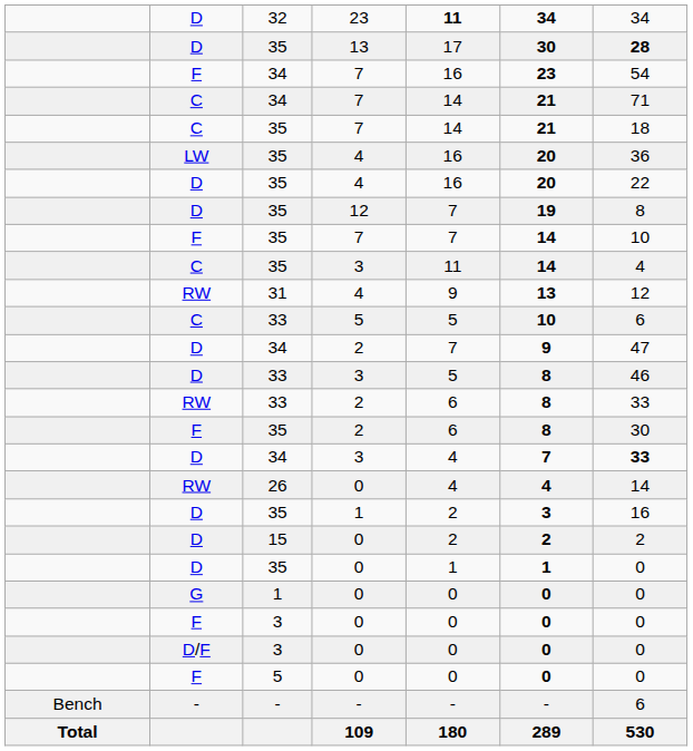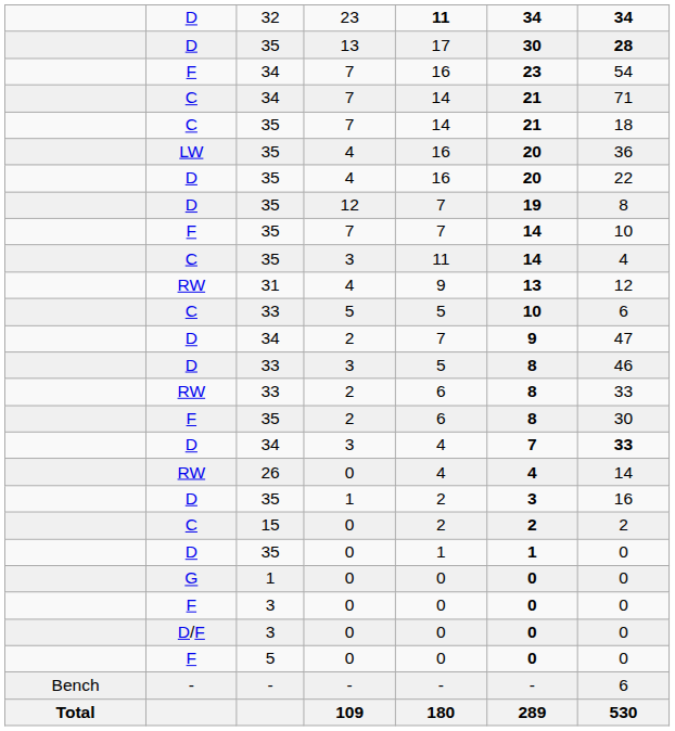32 | column 7: normal -> bold
15 | column 2: D -> C
